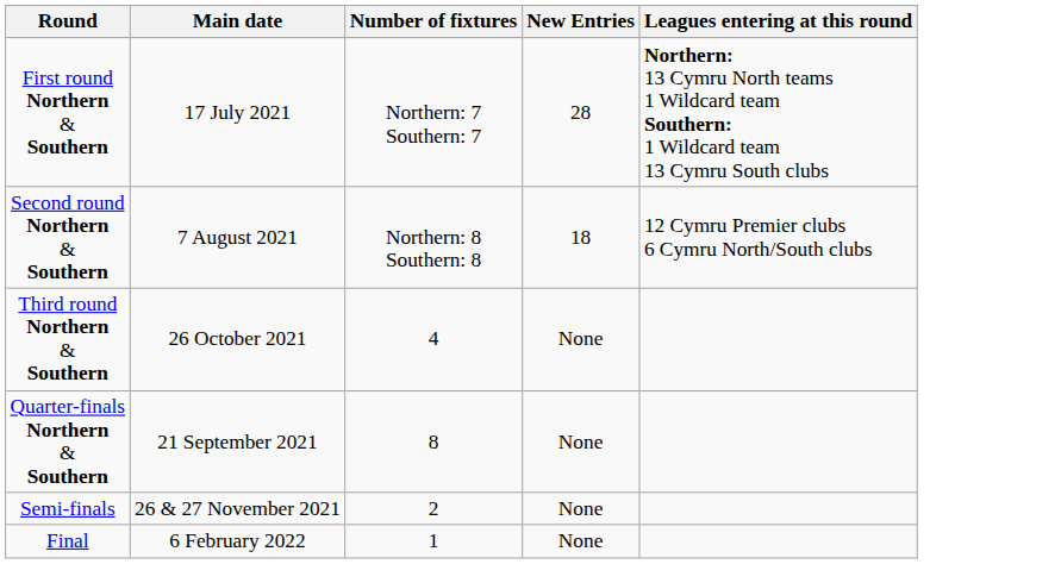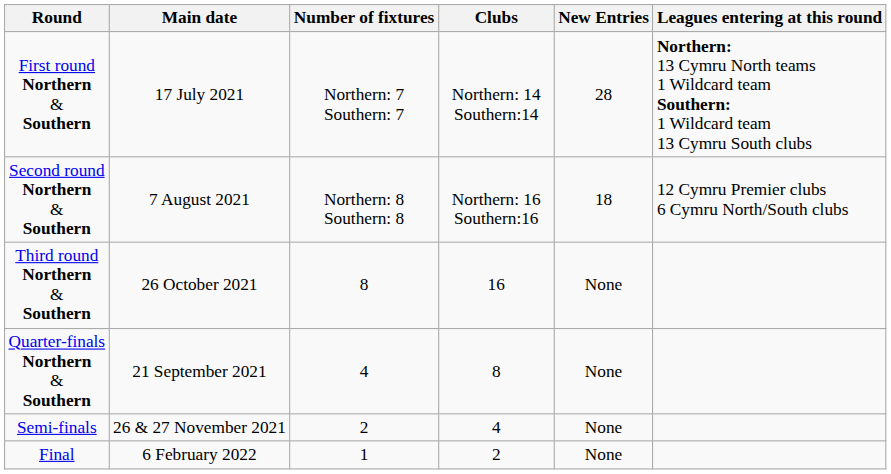+ column: Clubs | Northern: 14 Southern:14 | Northern: 16 Southern:16 | 16 | 8 | 4 | 2
Third round Northern & Southern | Number of fixtures: 4 -> 8
Quarter-finals Northern & Southern | Number of fixtures: 8 -> 4
